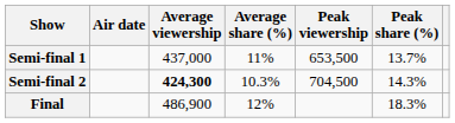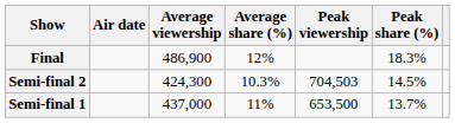rows swapped: Semi-final 1 <-> Final
Semi-final 2 | Average viewership: bold -> normal
Semi-final 2 | Peak viewership: 704,500 -> 704,503
Semi-final 2 | Peak share (%): 14.3% -> 14.5%
